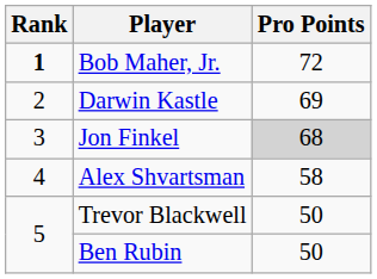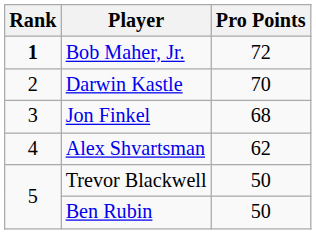Darwin Kastle | Pro Points: 69 -> 70
Jon Finkel | Pro Points: lightgrey background -> no background
Alex Shvartsman | Pro Points: 58 -> 62
